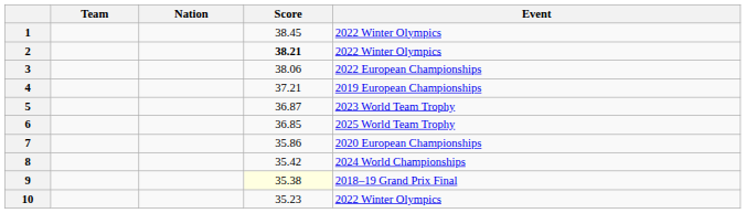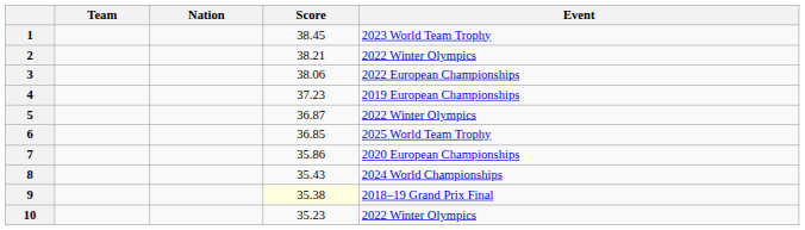1 | Event: 2022 Winter Olympics -> 2023 World Team Trophy
2 | Score: bold -> normal
4 | Score: 37.21 -> 37.23
5 | Event: 2023 World Team Trophy -> 2022 Winter Olympics
8 | Score: 35.42 -> 35.43
